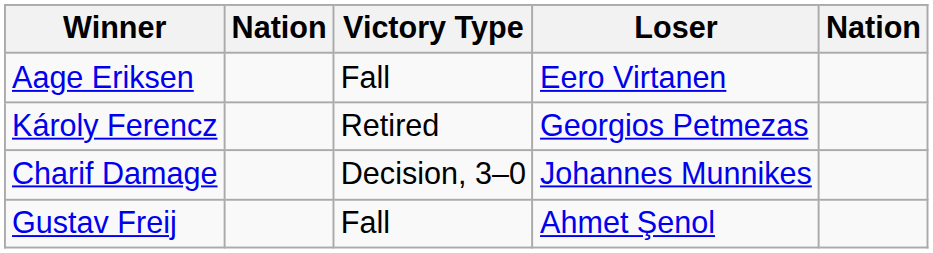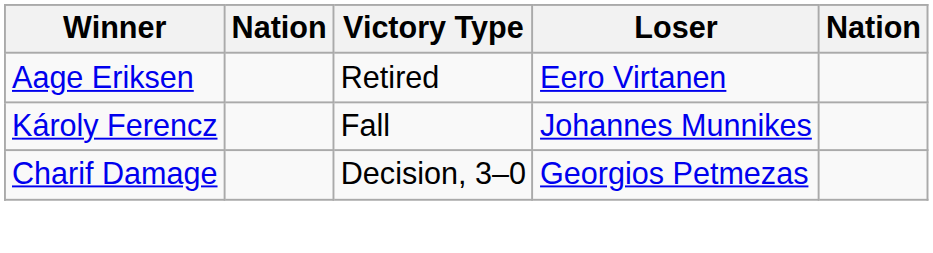Aage Eriksen | Victory Type: Fall -> Retired
Károly Ferencz | Victory Type: Retired -> Fall
Károly Ferencz | Loser: Georgios Petmezas -> Johannes Munnikes
Charif Damage | Loser: Johannes Munnikes -> Georgios Petmezas
- row: Gustav Freij | Fall | Ahmet Şenol
